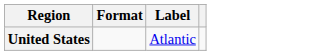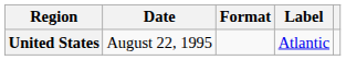+ column: Date | August 22, 1995
